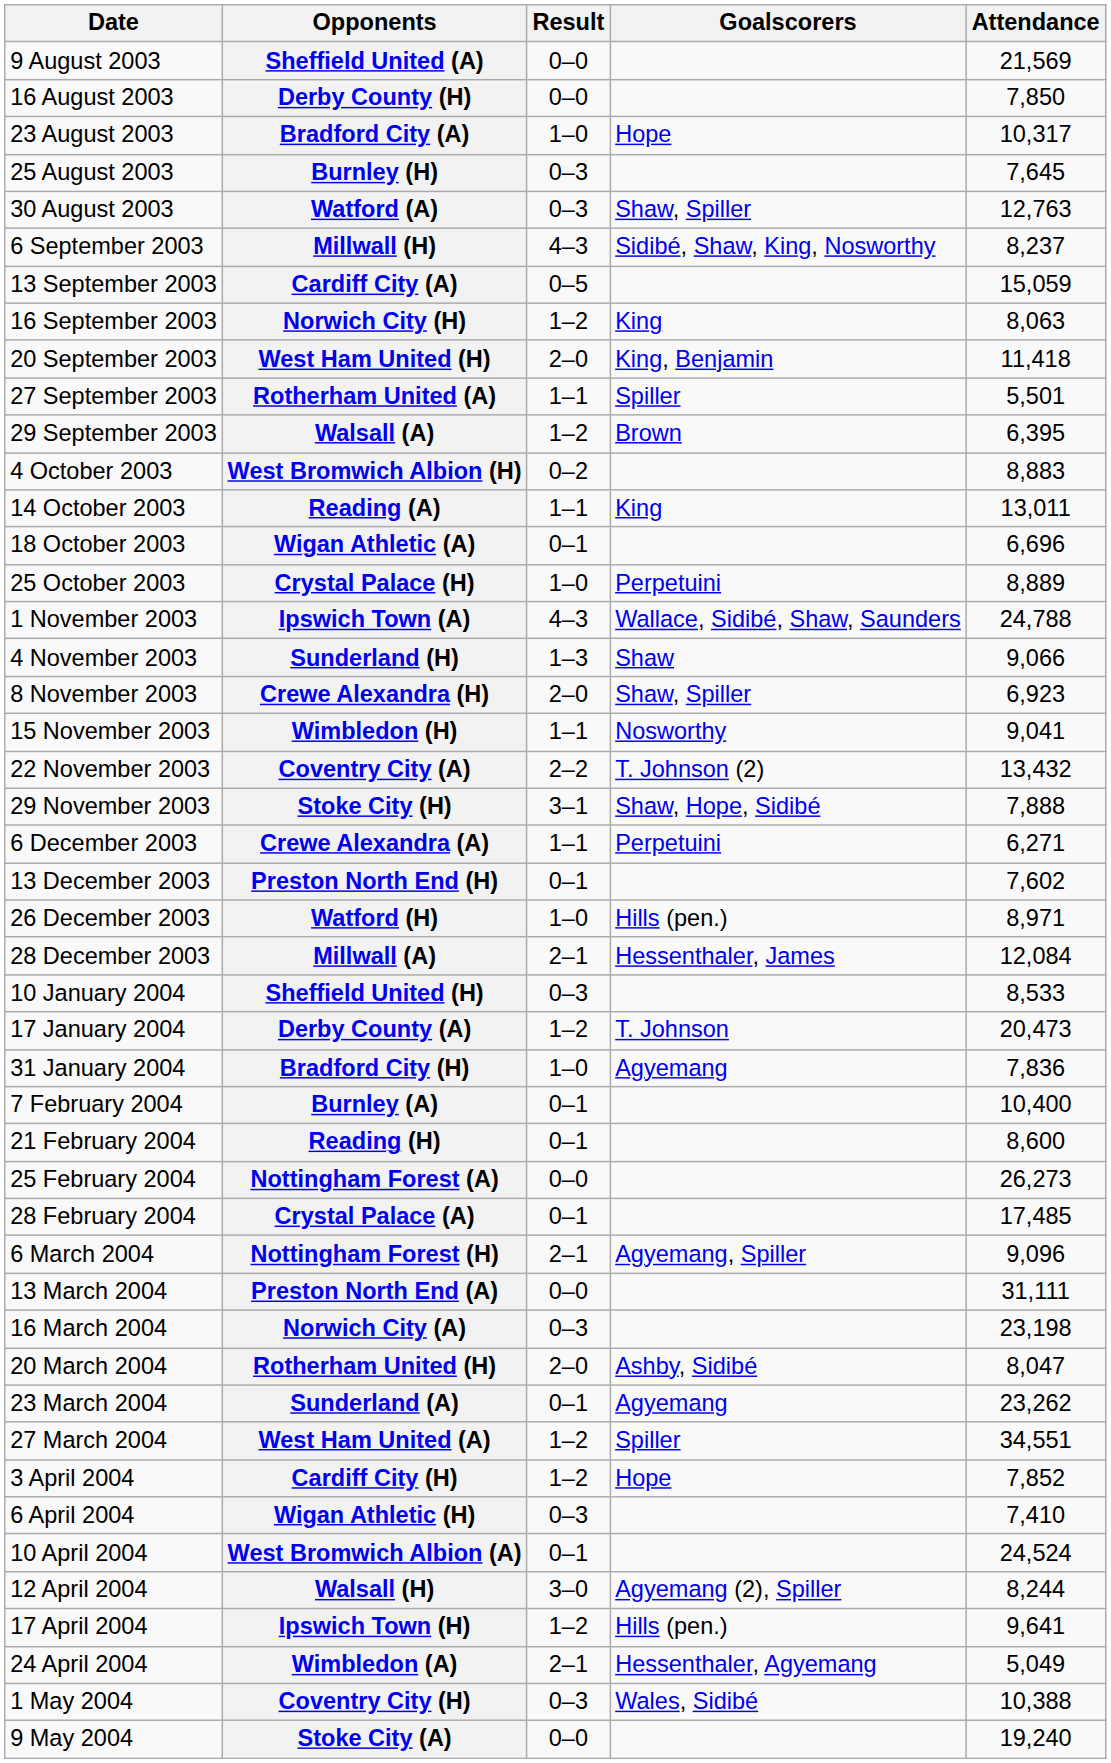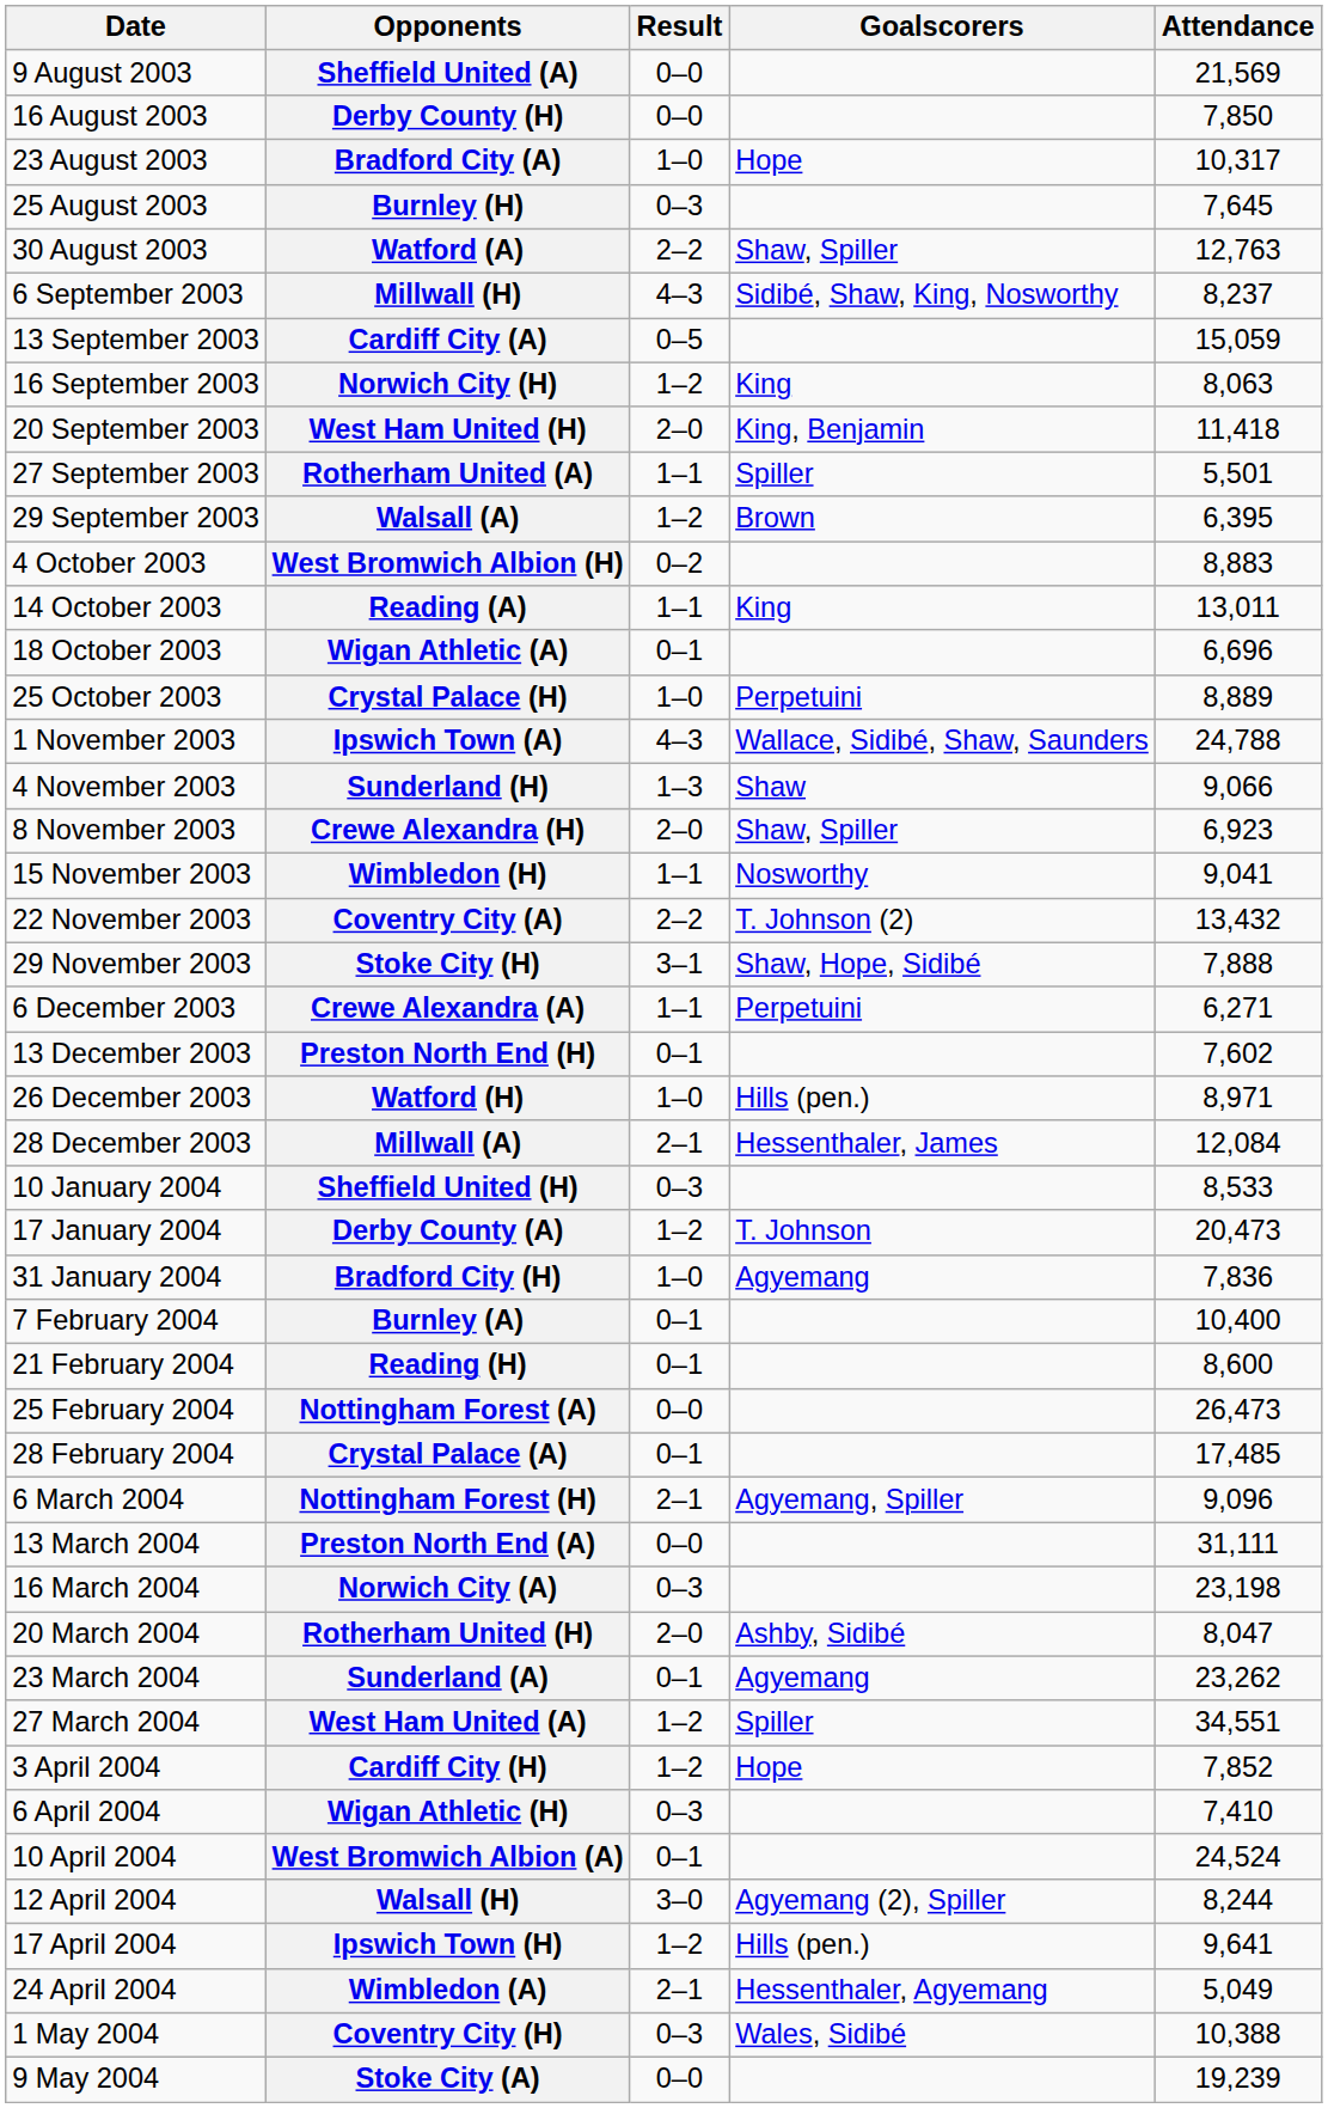Watford (A) | Result: 0–3 -> 2–2
Nottingham Forest (A) | Attendance: 26,273 -> 26,473
Stoke City (A) | Attendance: 19,240 -> 19,239
